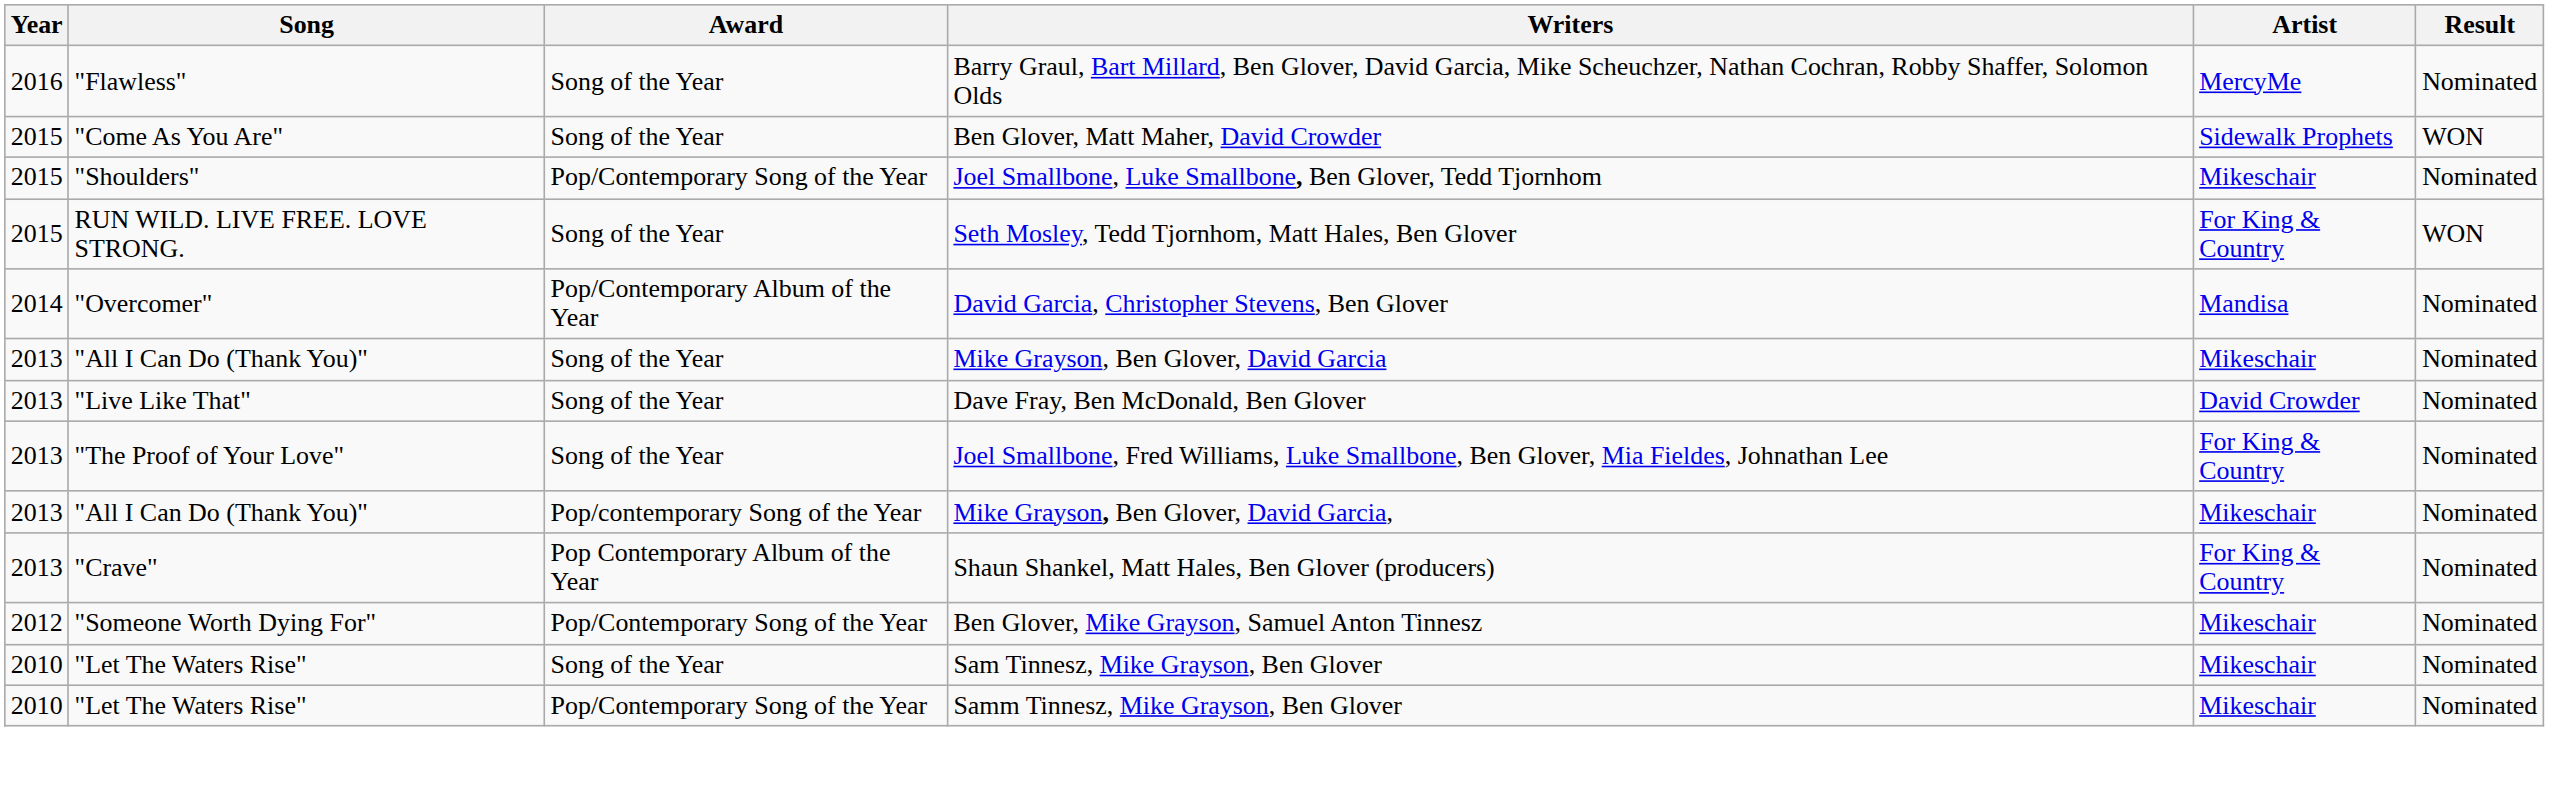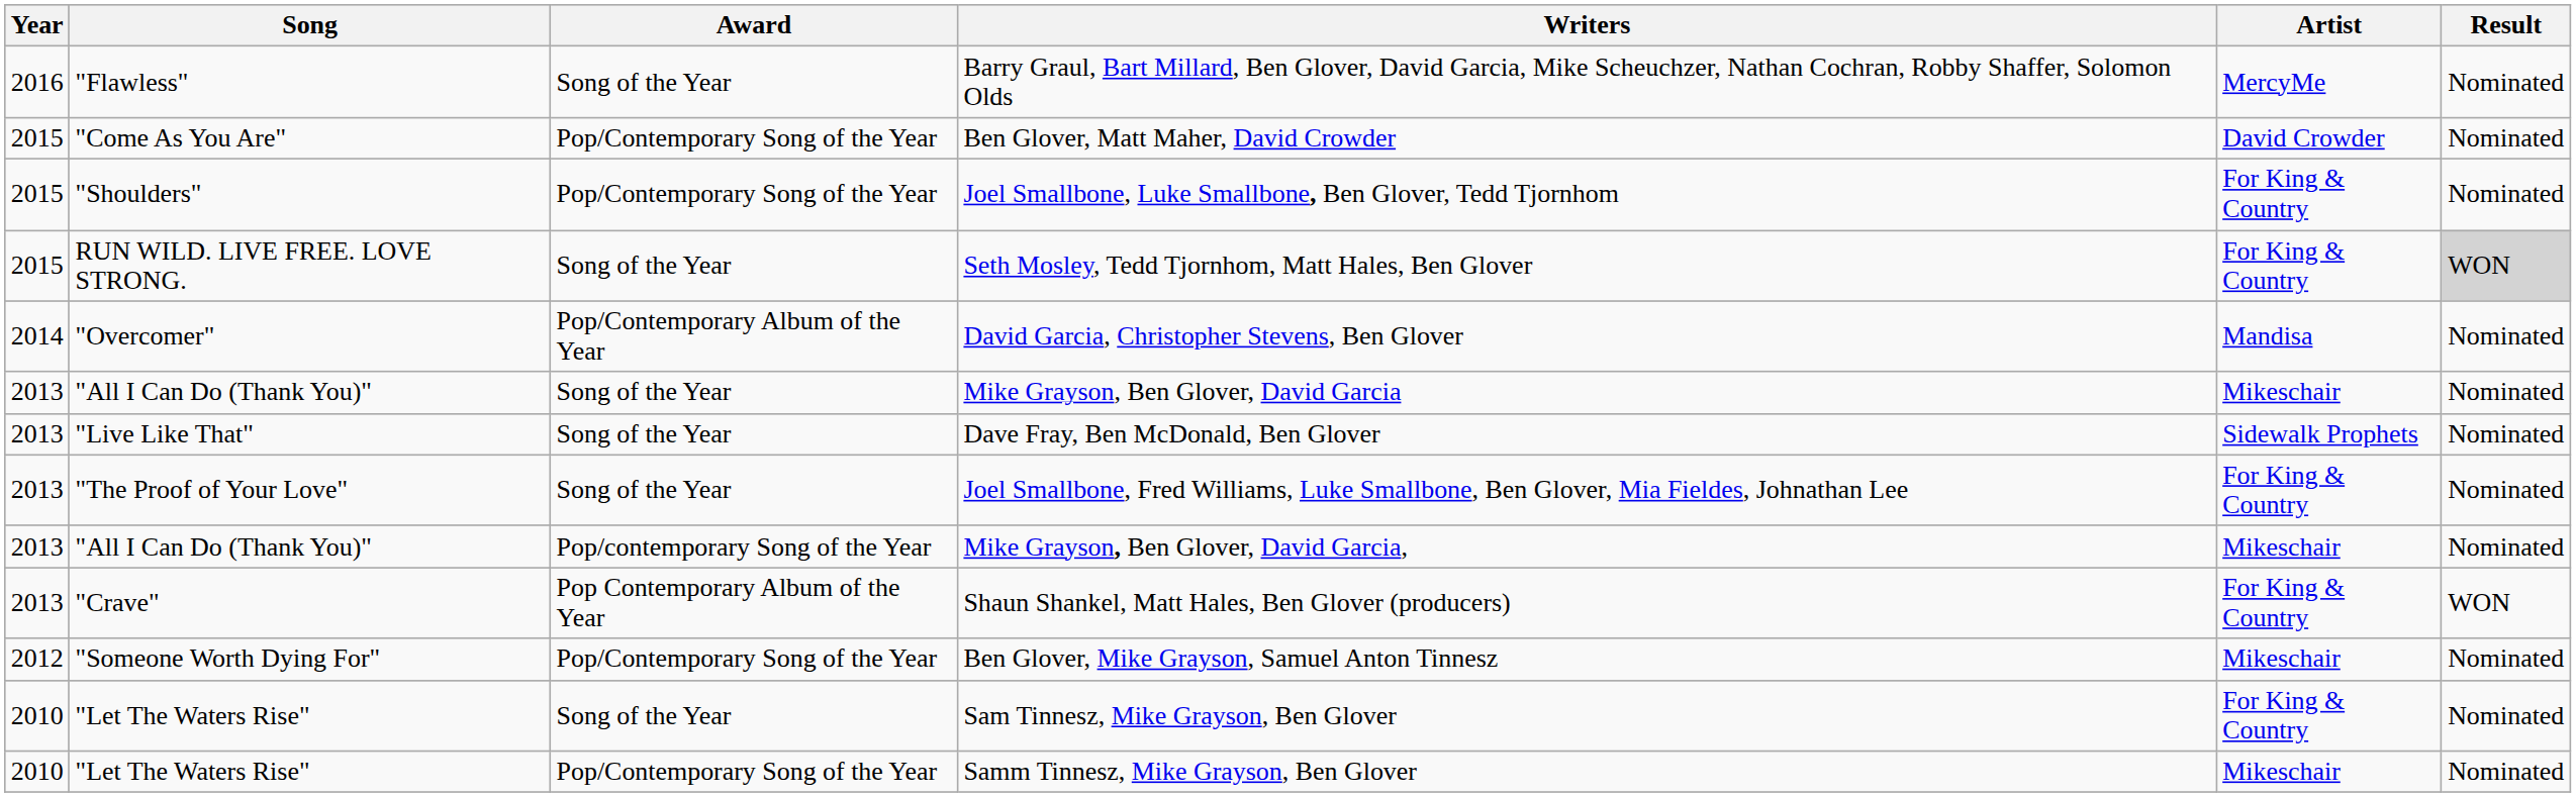Ben Glover, Matt Maher, David Crowder | Award: Song of the Year -> Pop/Contemporary Song of the Year
Ben Glover, Matt Maher, David Crowder | Artist: Sidewalk Prophets -> David Crowder
Ben Glover, Matt Maher, David Crowder | Result: WON -> Nominated
Joel Smallbone, Luke Smallbone, Ben Glover, Tedd Tjornhom | Artist: Mikeschair -> For King & Country
Seth Mosley, Tedd Tjornhom, Matt Hales, Ben Glover | Result: no background -> lightgrey background
Dave Fray, Ben McDonald, Ben Glover | Artist: David Crowder -> Sidewalk Prophets
Shaun Shankel, Matt Hales, Ben Glover (producers) | Result: Nominated -> WON
Sam Tinnesz, Mike Grayson, Ben Glover | Artist: Mikeschair -> For King & Country
